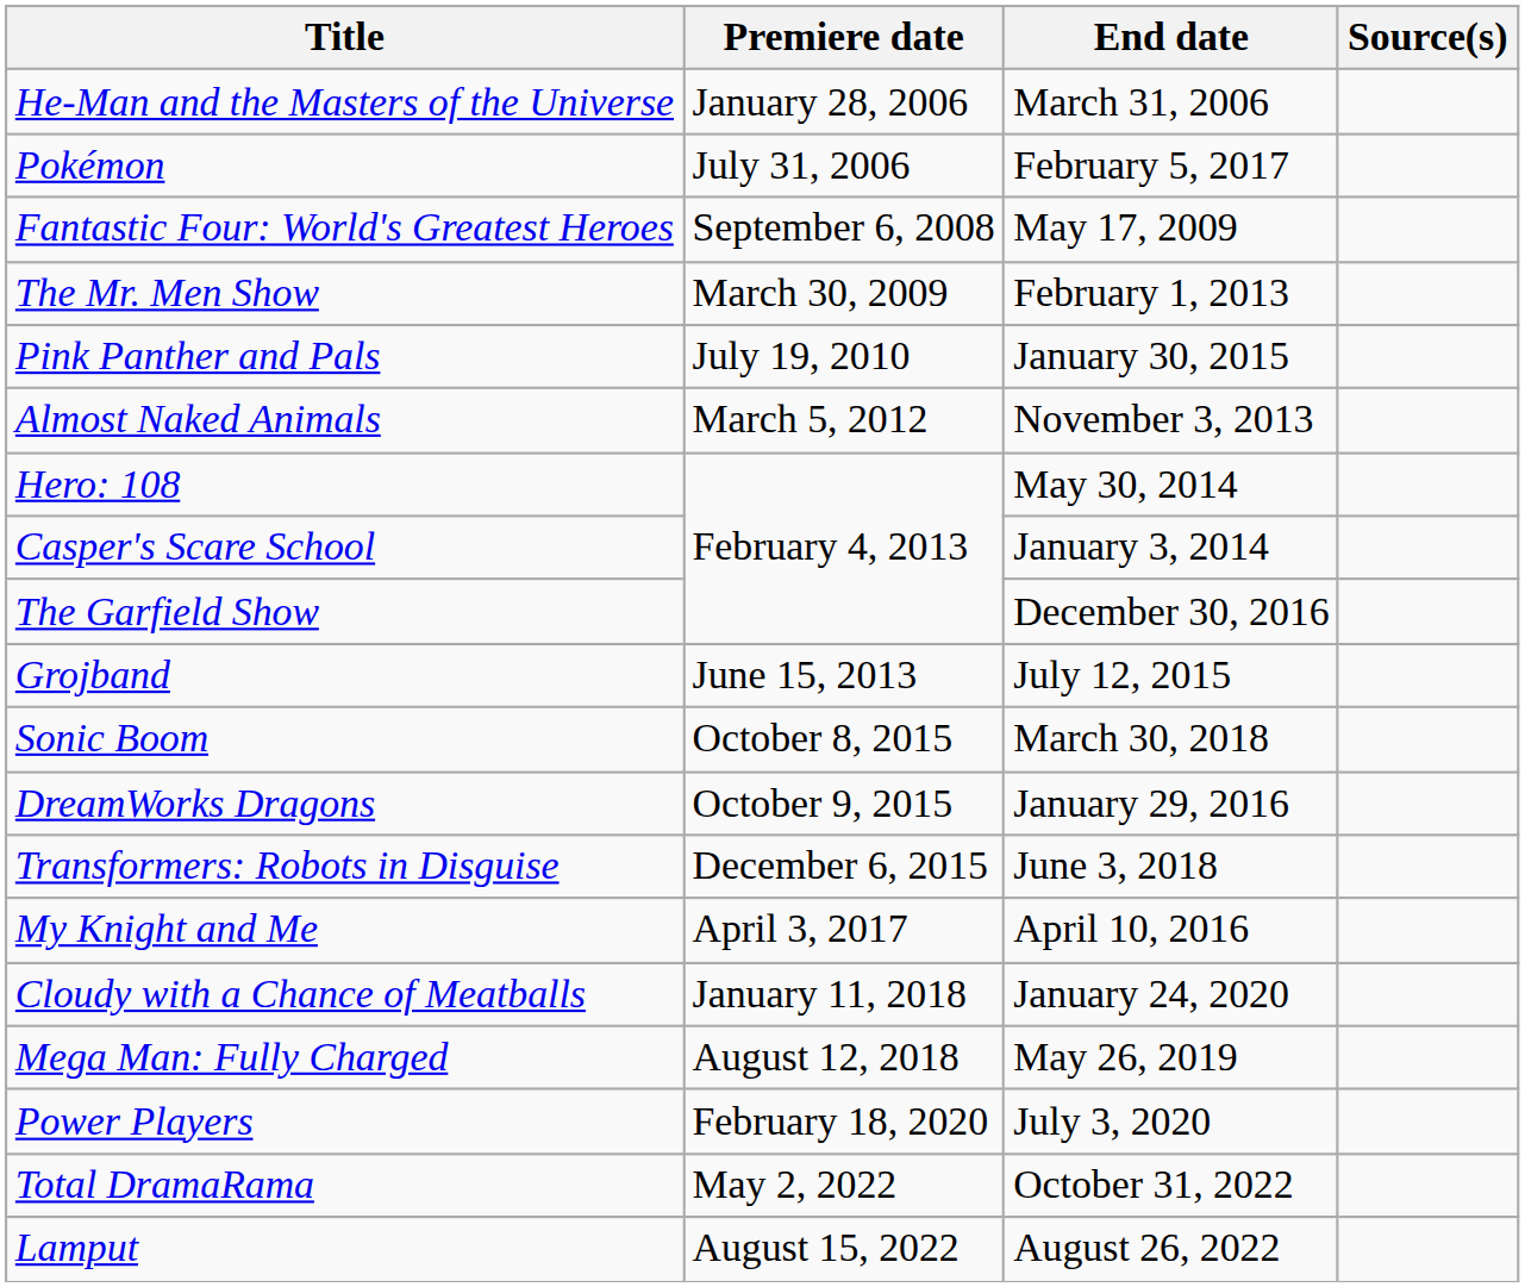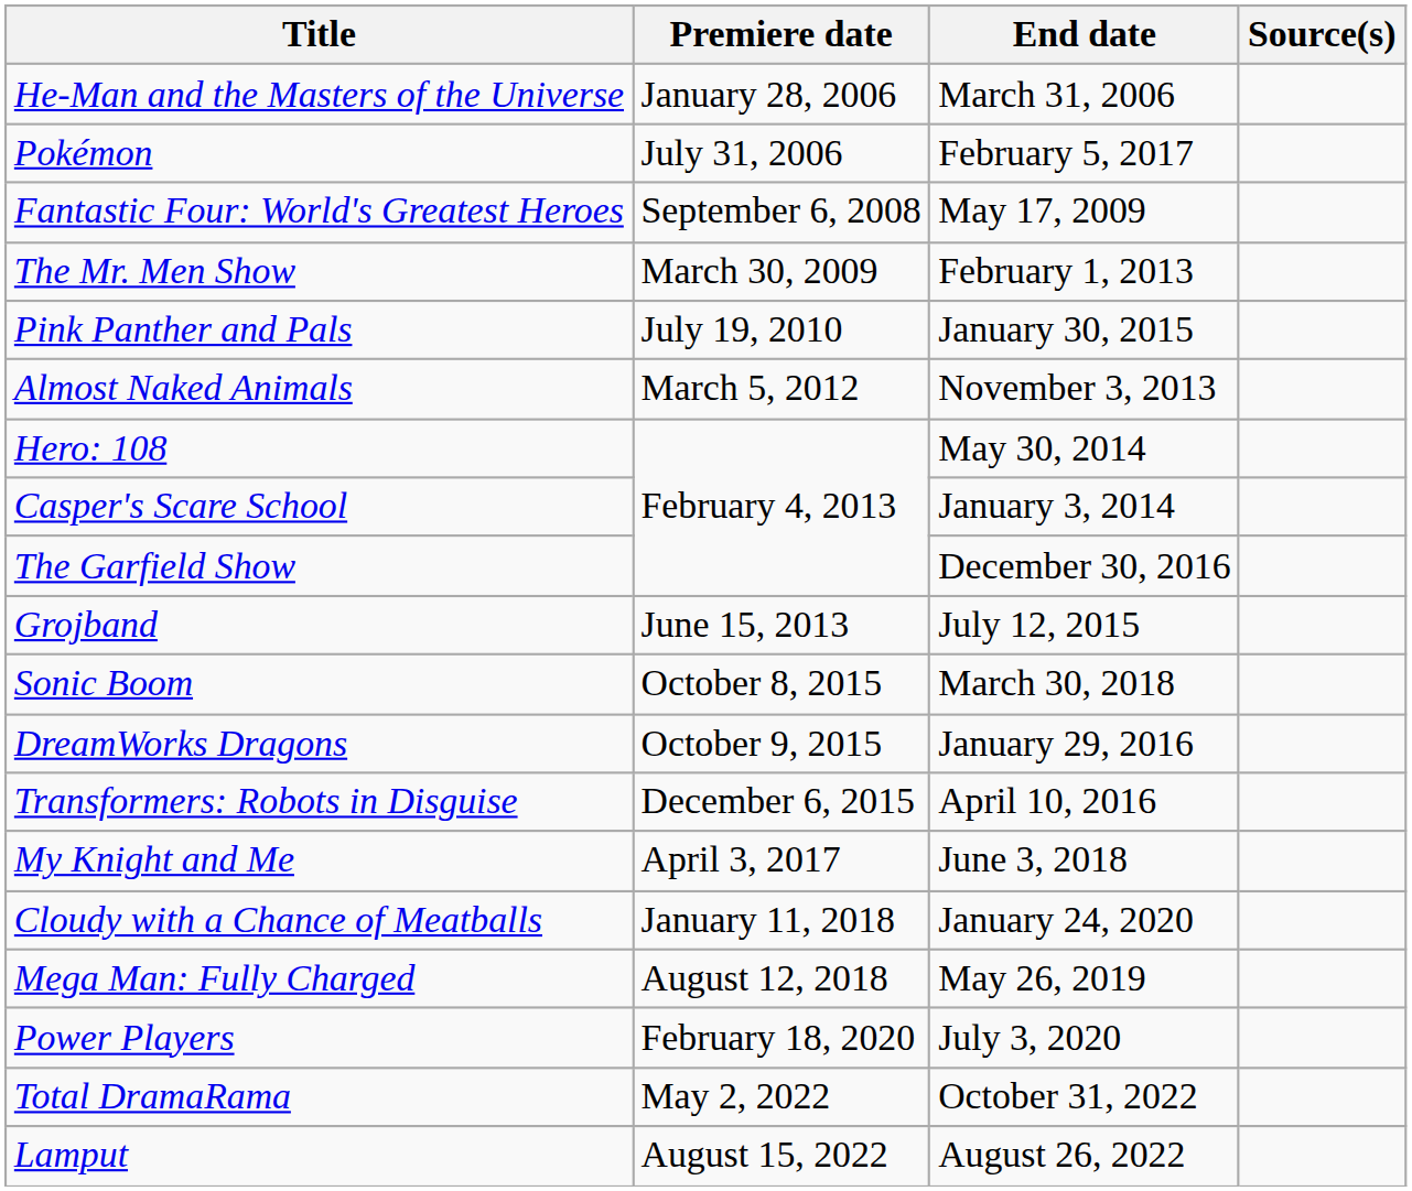Transformers: Robots in Disguise | End date: June 3, 2018 -> April 10, 2016
My Knight and Me | End date: April 10, 2016 -> June 3, 2018
